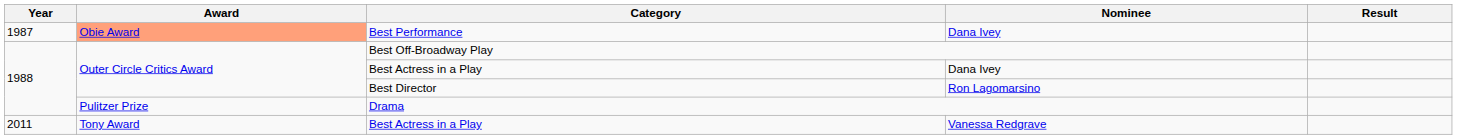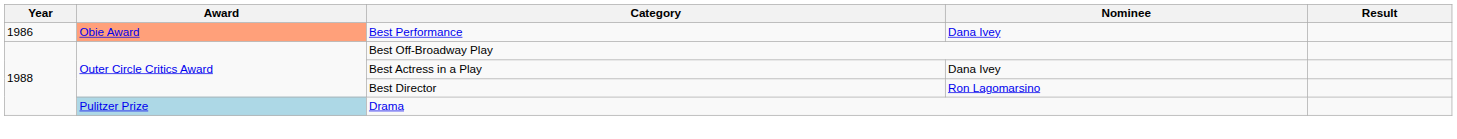Best Performance | Year: 1987 -> 1986
Drama | Award: no background -> lightblue background
- row: 2011 | Tony Award | Best Actress in a Play | Vanessa Redgrave
